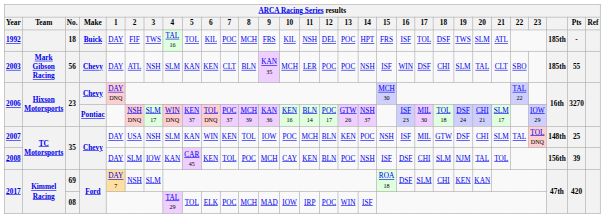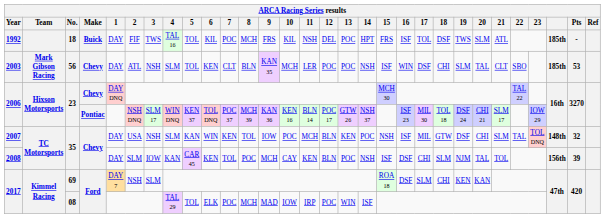2003 | 5: KAN -> TOL
2003 | Pts: 55 -> 53
2007 | Pts: 25 -> 32
